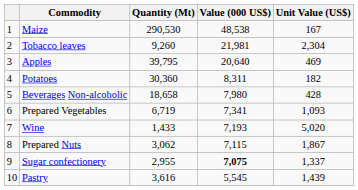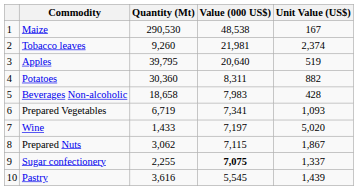Tobacco leaves | Unit Value (US$): 2,304 -> 2,374
Apples | Unit Value (US$): 469 -> 519
Potatoes | Unit Value (US$): 182 -> 882
Beverages Non-alcoholic | Value (000 US$): 7,980 -> 7,983
Wine | Value (000 US$): 7,193 -> 7,197
Sugar confectionery | Quantity (Mt): 2,955 -> 2,255
